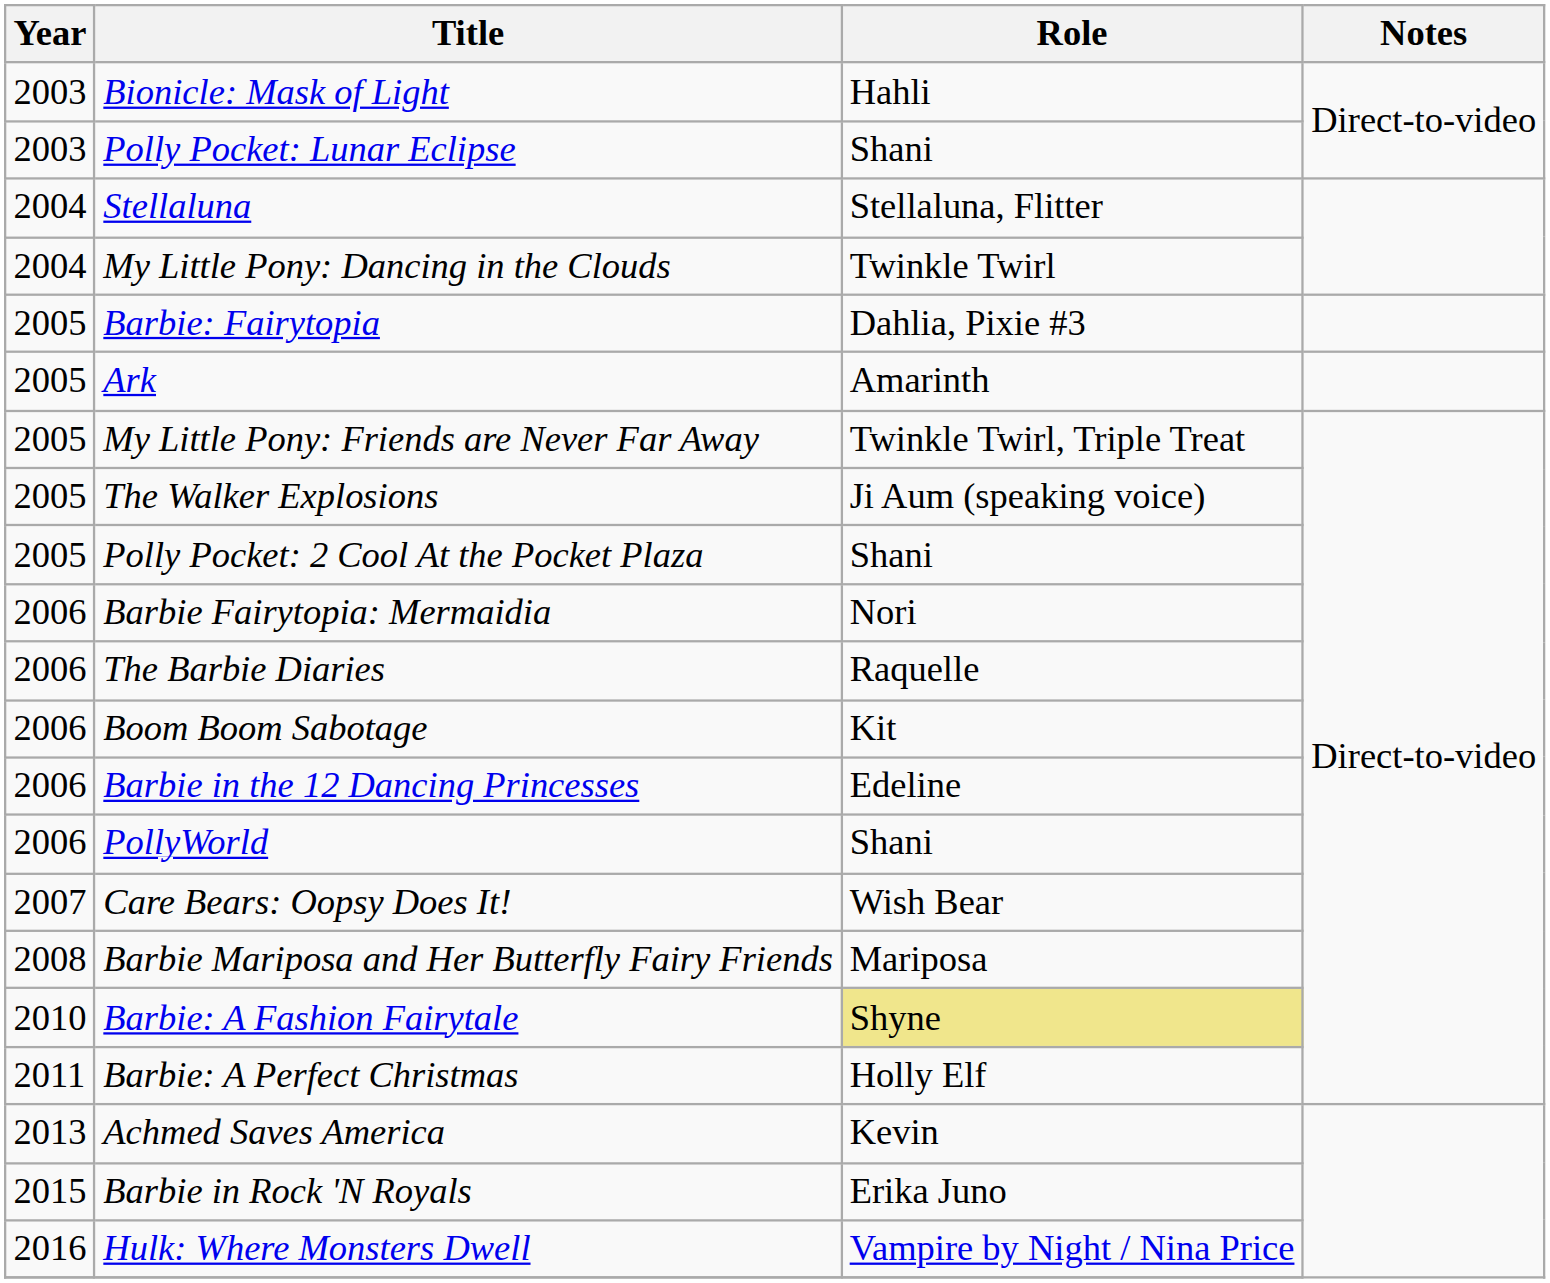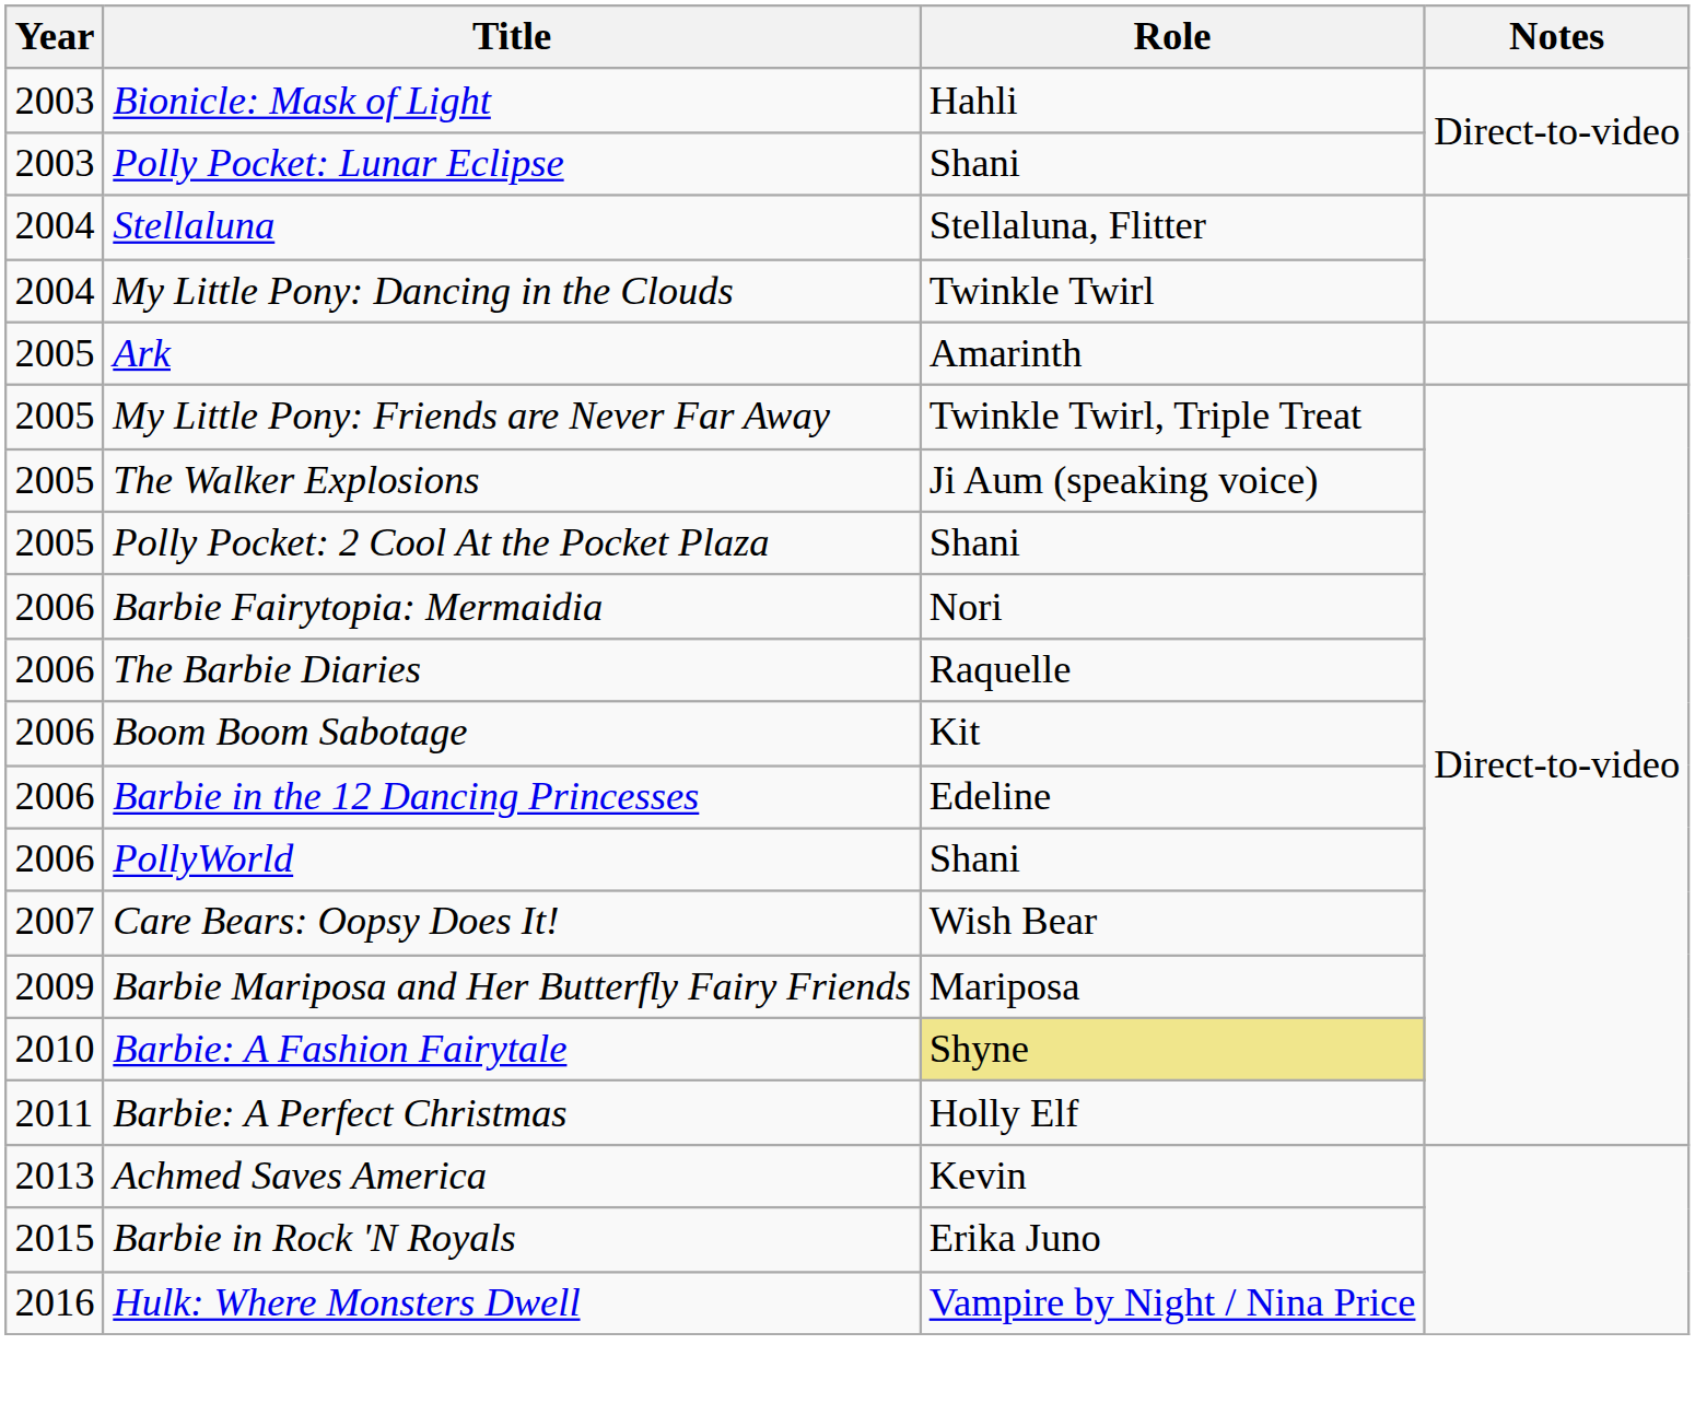- row: 2005 | Barbie: Fairytopia | Dahlia, Pixie #3
Barbie Mariposa and Her Butterfly Fairy Friends | Year: 2008 -> 2009
